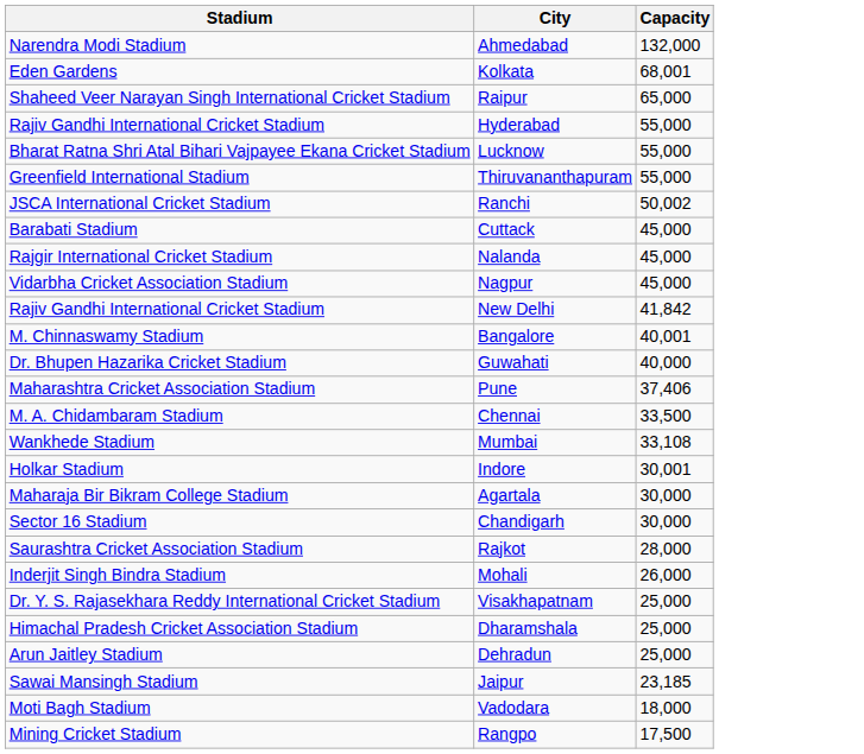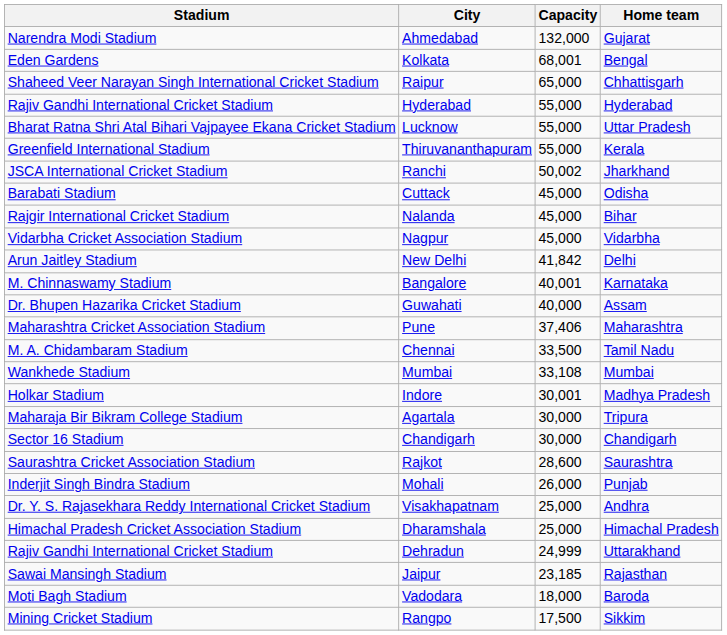+ column: Home team | Gujarat | Bengal | Chhattisgarh | Hyderabad | Uttar Pradesh | Kerala | Jharkhand | Odisha | Bihar | Vidarbha | Delhi | Karnataka | Assam | Maharashtra | Tamil Nadu | Mumbai | Madhya Pradesh | Tripura | Chandigarh | Saurashtra | Punjab | Andhra | Himachal Pradesh | Uttarakhand | Rajasthan | Baroda | Sikkim
New Delhi | Stadium: Rajiv Gandhi International Cricket Stadium -> Arun Jaitley Stadium
Rajkot | Capacity: 28,000 -> 28,600
Dehradun | Stadium: Arun Jaitley Stadium -> Rajiv Gandhi International Cricket Stadium
Dehradun | Capacity: 25,000 -> 24,999
